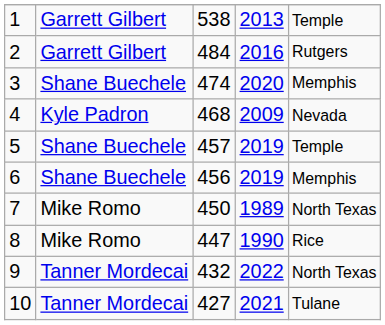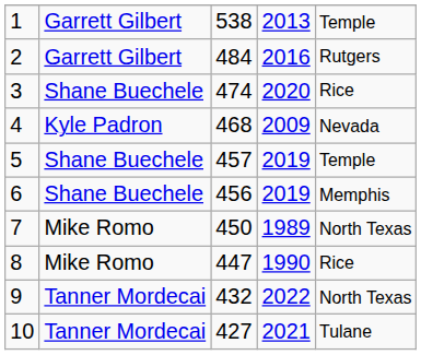3 | column 5: Memphis -> Rice
